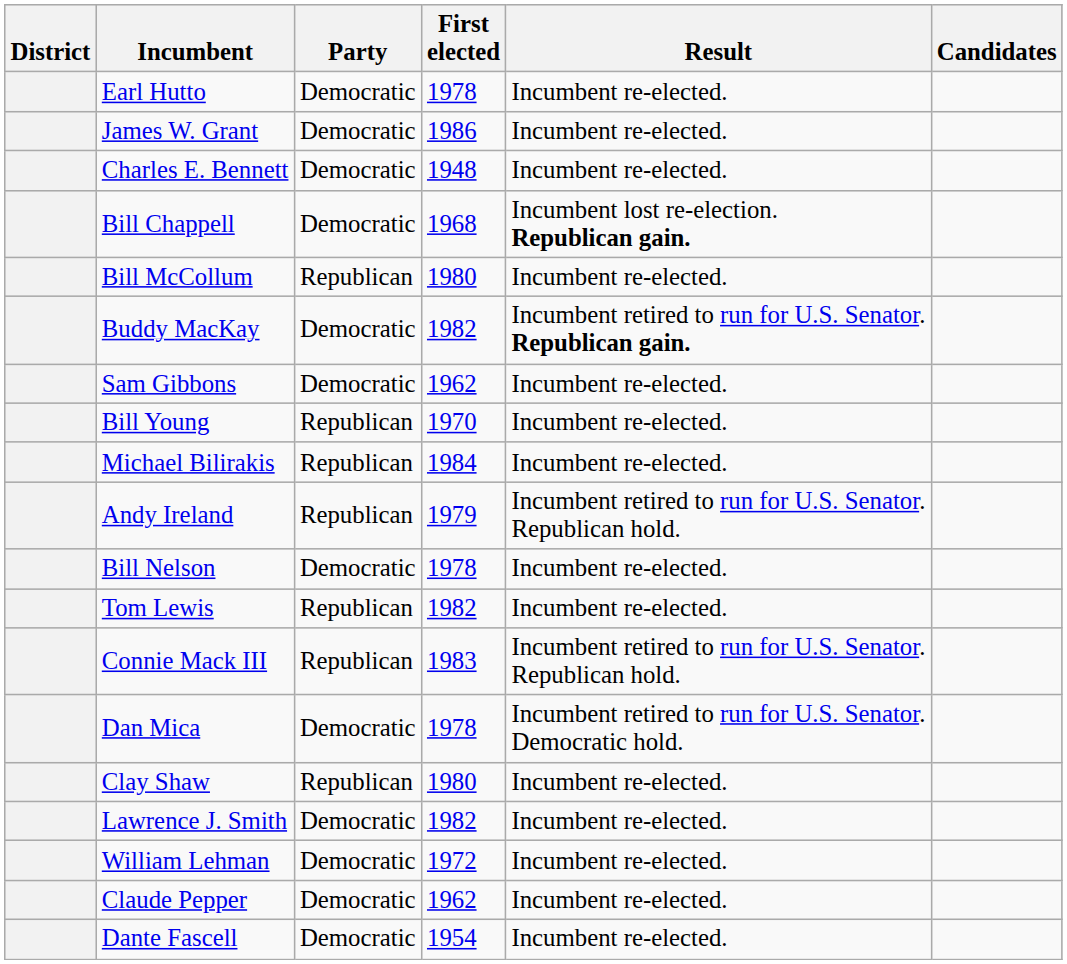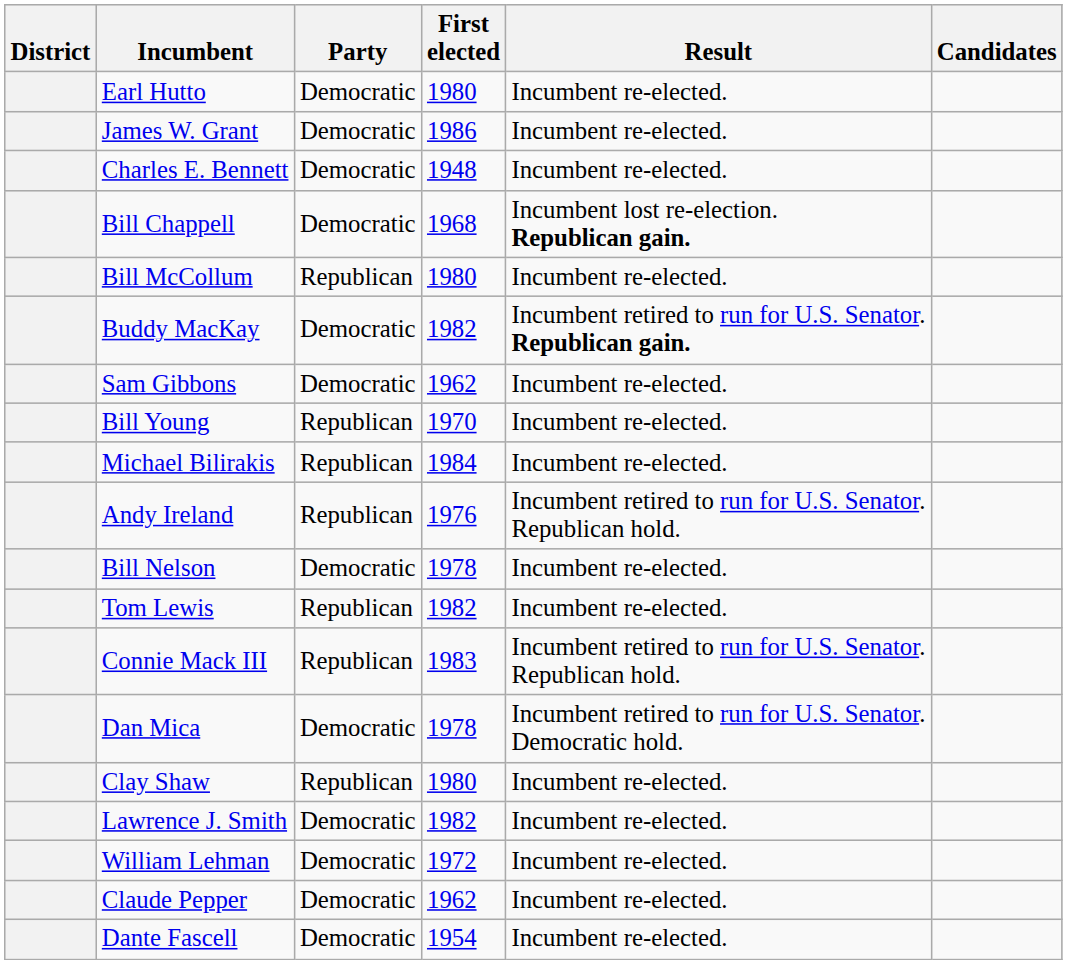Earl Hutto | First elected: 1978 -> 1980
Andy Ireland | First elected: 1979 -> 1976
